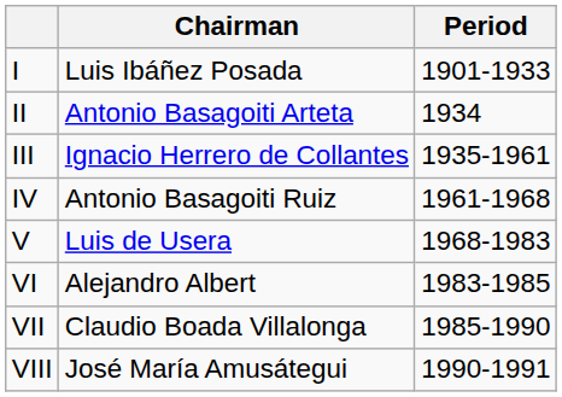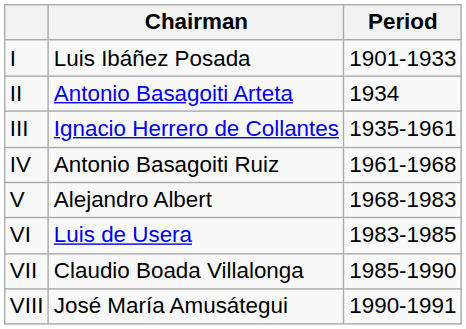V | Chairman: Luis de Usera -> Alejandro Albert
VI | Chairman: Alejandro Albert -> Luis de Usera
